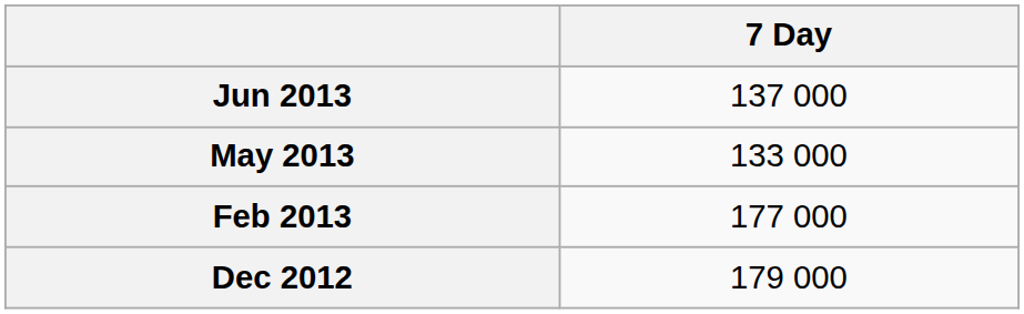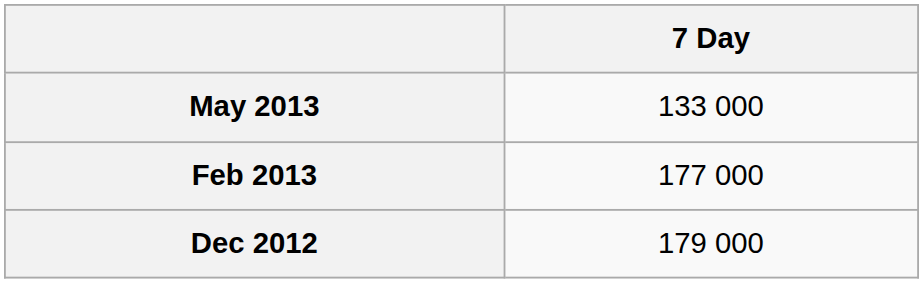- row: Jun 2013 | 137 000
